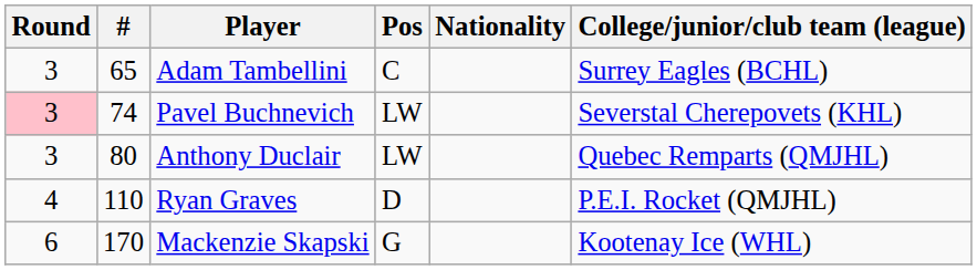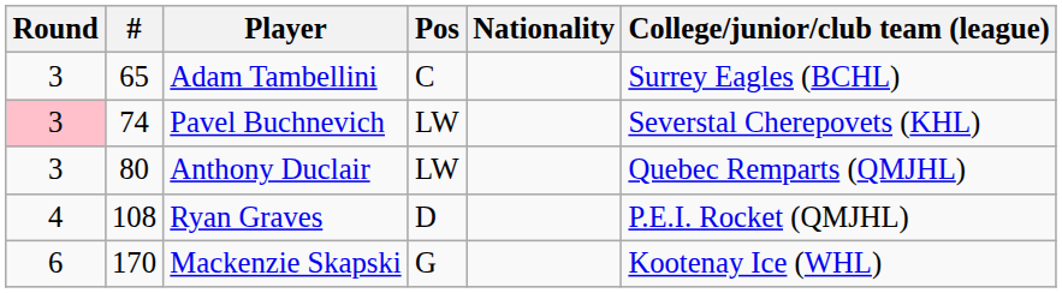Ryan Graves | #: 110 -> 108
